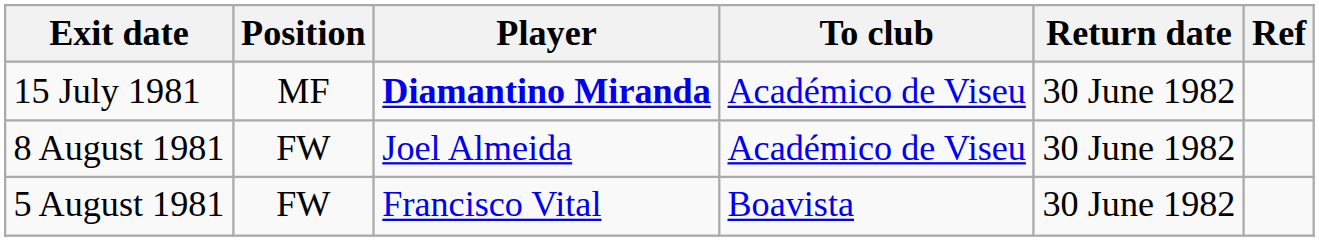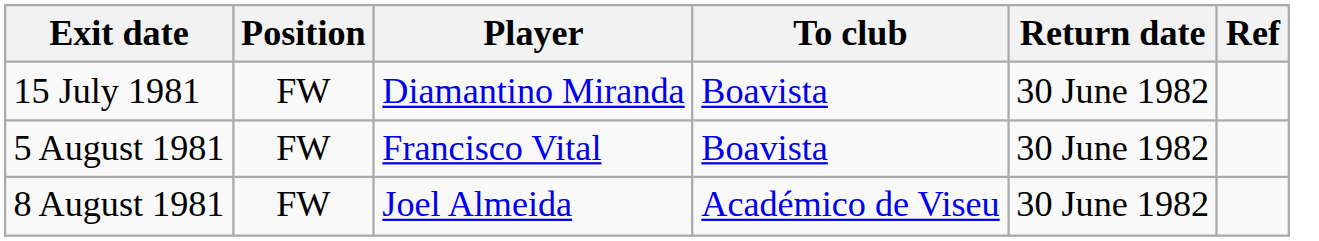15 July 1981 | Position: MF -> FW
15 July 1981 | Player: bold -> normal
15 July 1981 | To club: Académico de Viseu -> Boavista
rows swapped: 5 August 1981 <-> 8 August 1981
